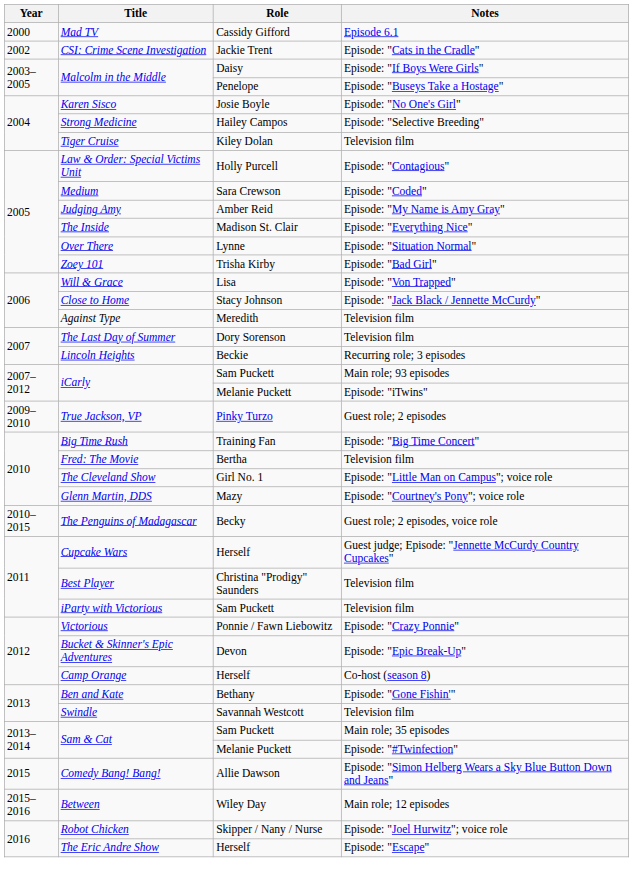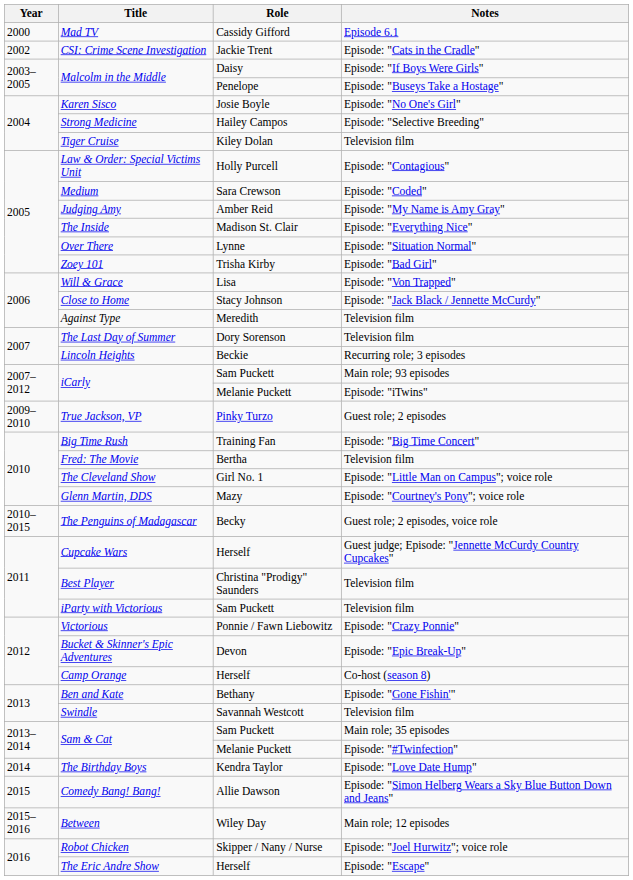+ row: 2014 | The Birthday Boys | Kendra Taylor | Episode: "Love Date Hump"
